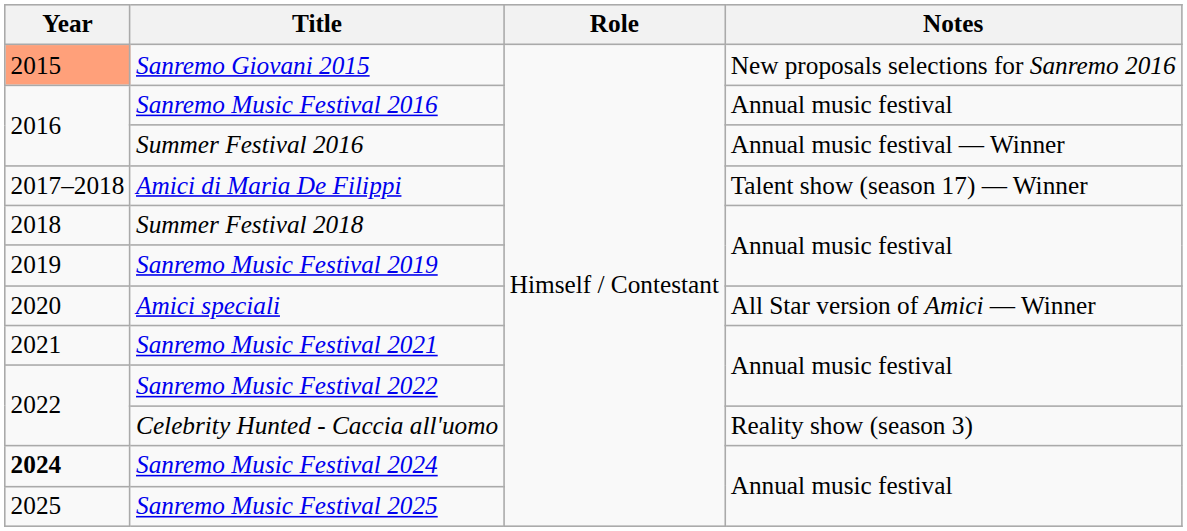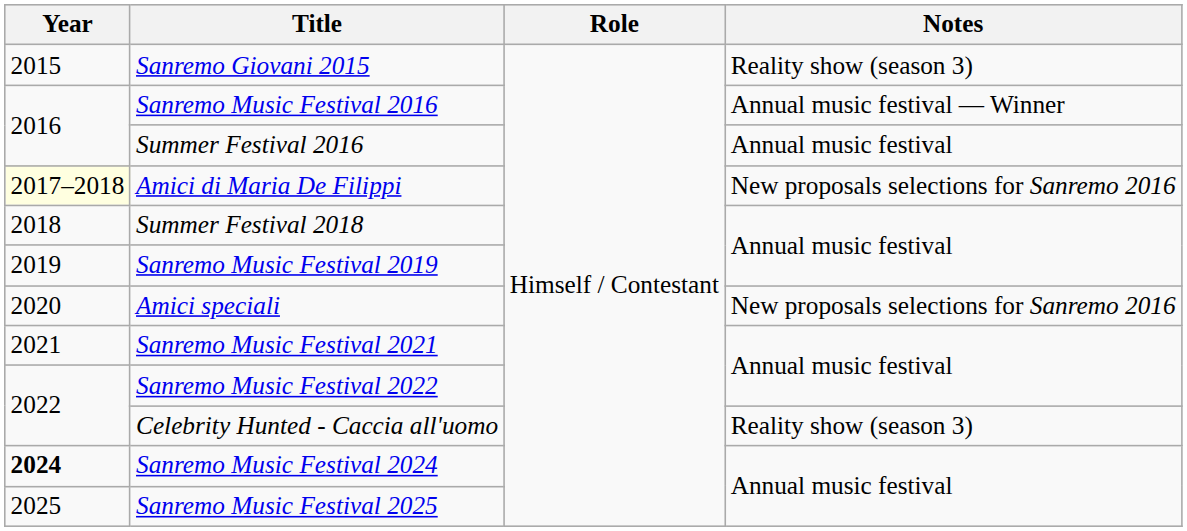Sanremo Giovani 2015 | Year: lightsalmon background -> no background
Sanremo Giovani 2015 | Notes: New proposals selections for Sanremo 2016 -> Reality show (season 3)
Sanremo Music Festival 2016 | Notes: Annual music festival -> Annual music festival — Winner
Summer Festival 2016 | Notes: Annual music festival — Winner -> Annual music festival
Amici di Maria De Filippi | Year: no background -> lightyellow background
Amici di Maria De Filippi | Notes: Talent show (season 17) — Winner -> New proposals selections for Sanremo 2016
Amici speciali | Notes: All Star version of Amici — Winner -> New proposals selections for Sanremo 2016
